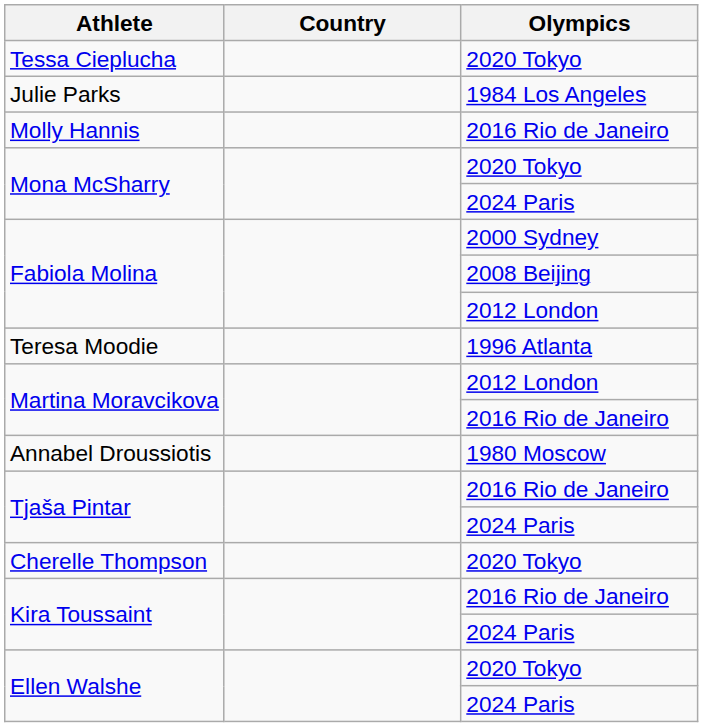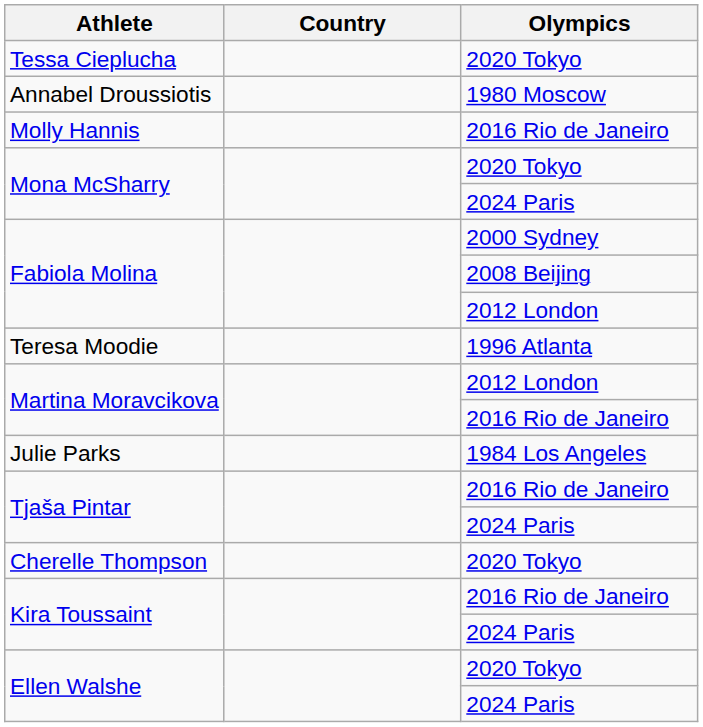rows swapped: Annabel Droussiotis <-> Julie Parks
